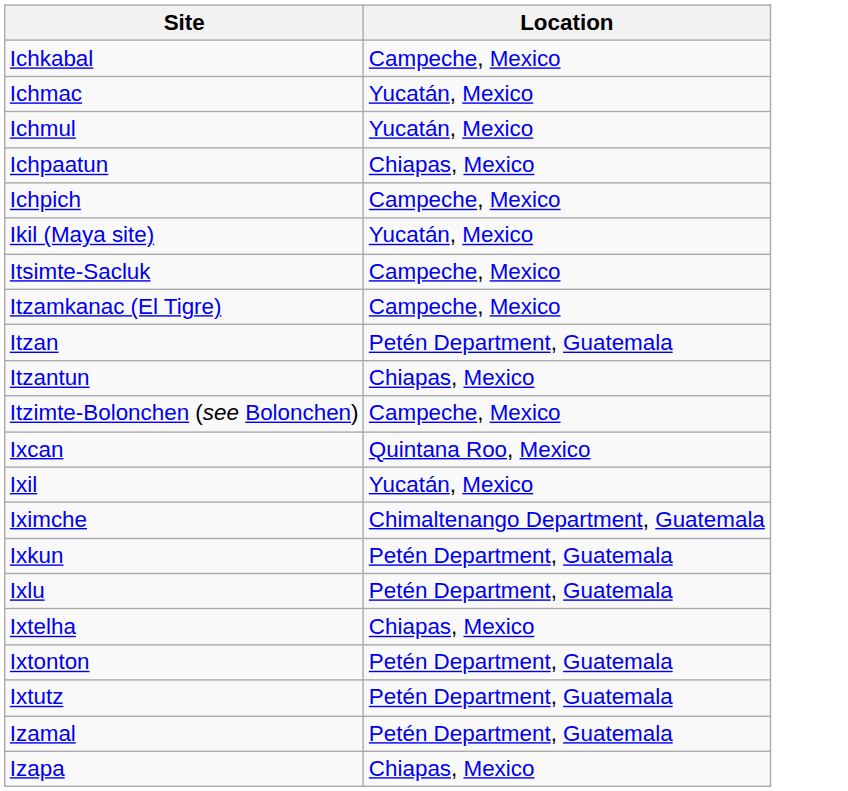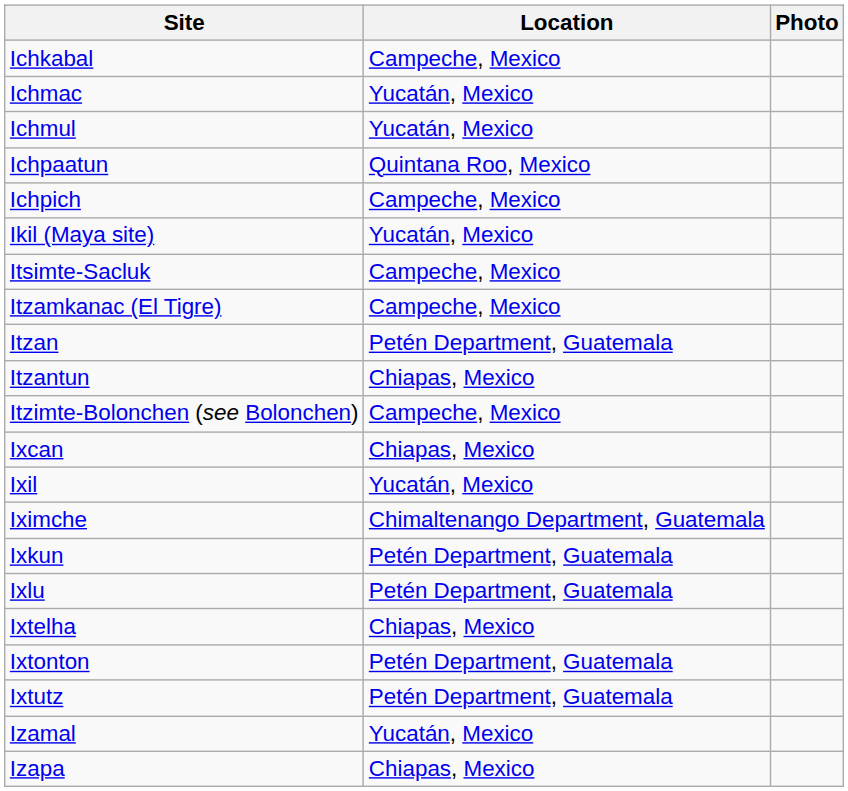+ column: Photo
Ichpaatun | Location: Chiapas, Mexico -> Quintana Roo, Mexico
Ixcan | Location: Quintana Roo, Mexico -> Chiapas, Mexico
Izamal | Location: Petén Department, Guatemala -> Yucatán, Mexico
